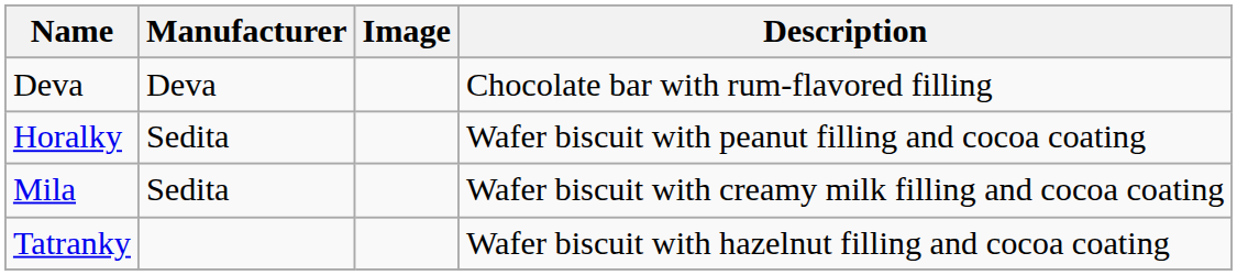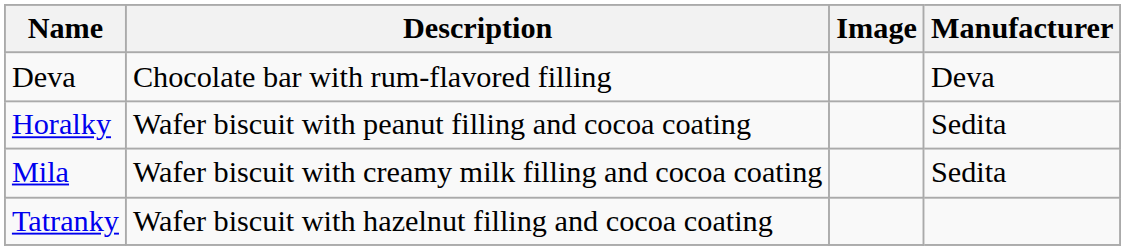columns swapped: Manufacturer <-> Description
